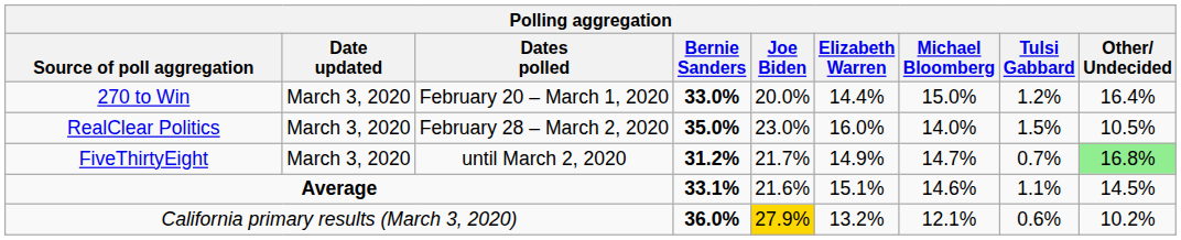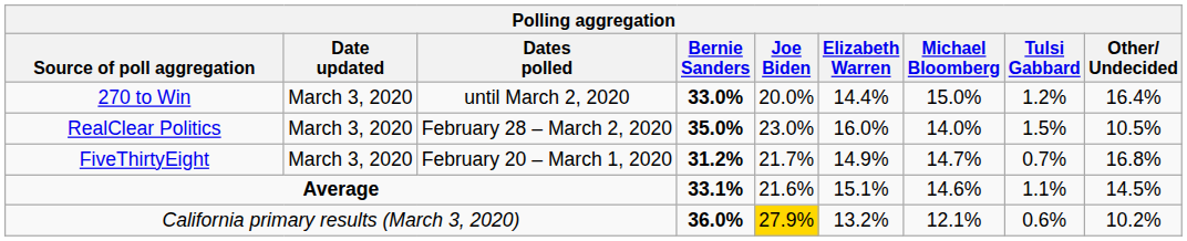270 to Win | Dates polled: February 20 – March 1, 2020 -> until March 2, 2020
FiveThirtyEight | Dates polled: until March 2, 2020 -> February 20 – March 1, 2020
FiveThirtyEight | Other/ Undecided: lightgreen background -> no background
